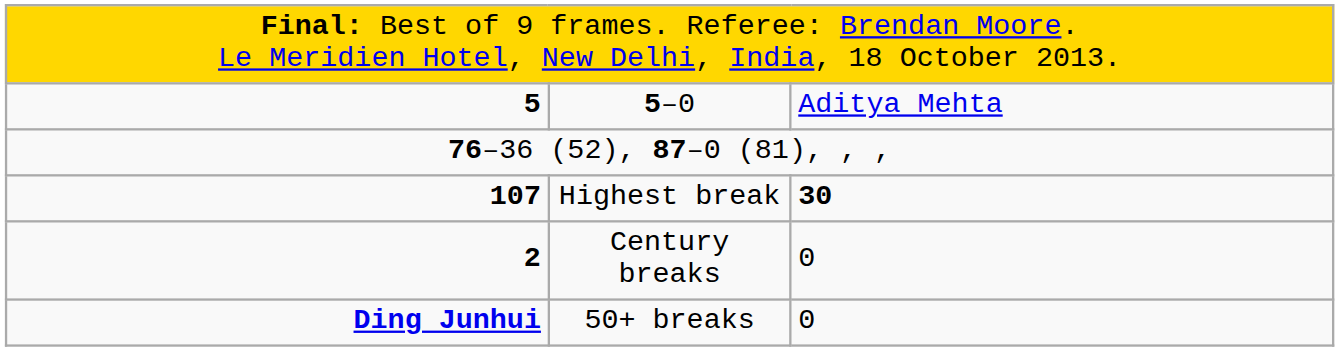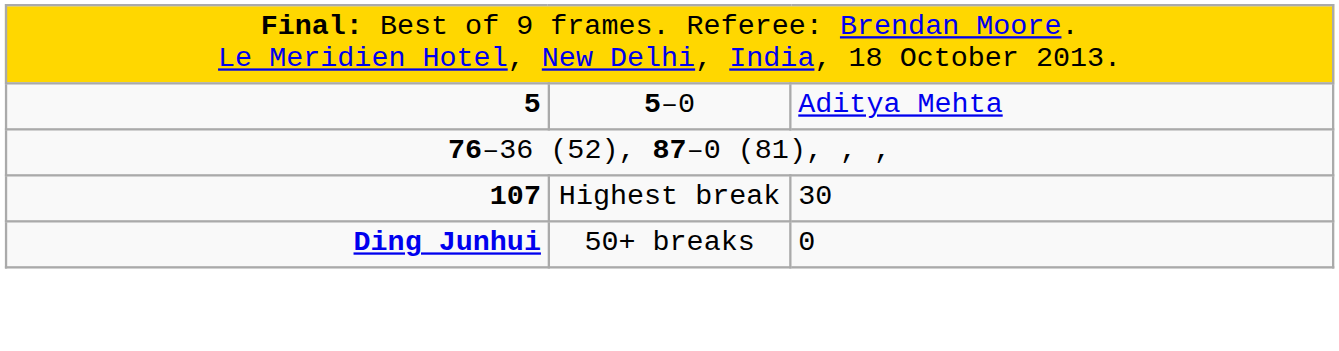Highest break | column 3: bold -> normal
- row: 2 | Century breaks | 0
